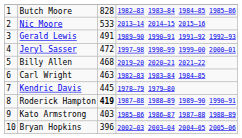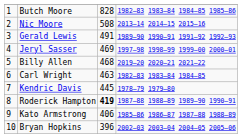Nic Moore | column 3: 533 -> 508
Jeryl Sasser | column 3: 472 -> 469
Kato Armstrong | column 3: 403 -> 406
